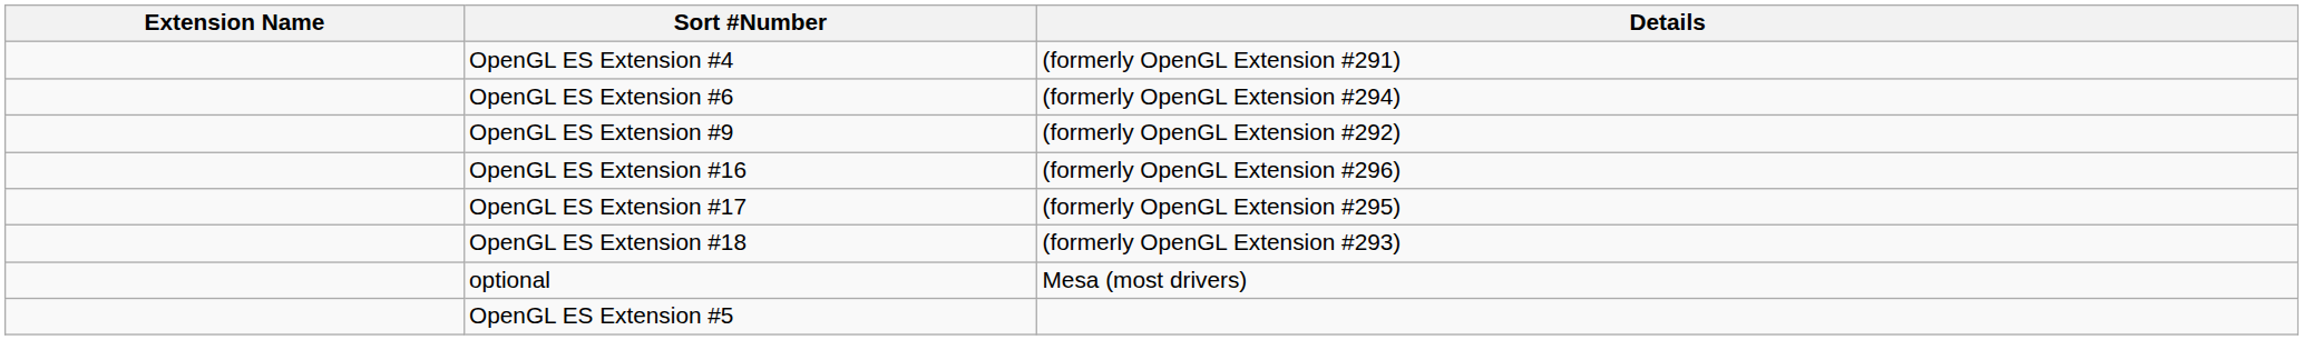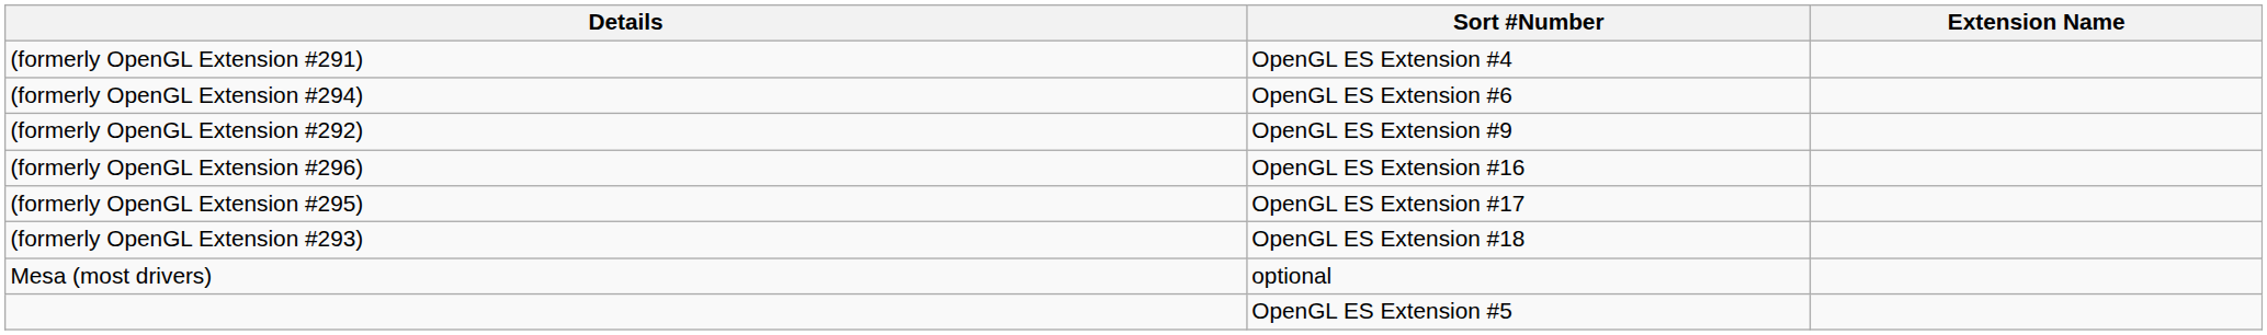columns swapped: Extension Name <-> Details
